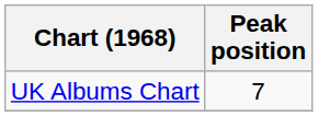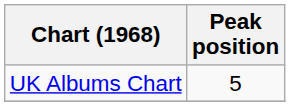UK Albums Chart | Peak position: 7 -> 5
